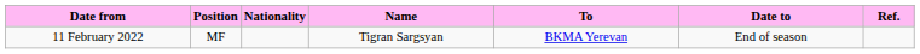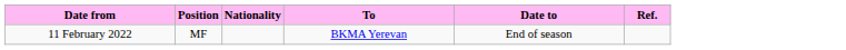- column: Name | Tigran Sargsyan
